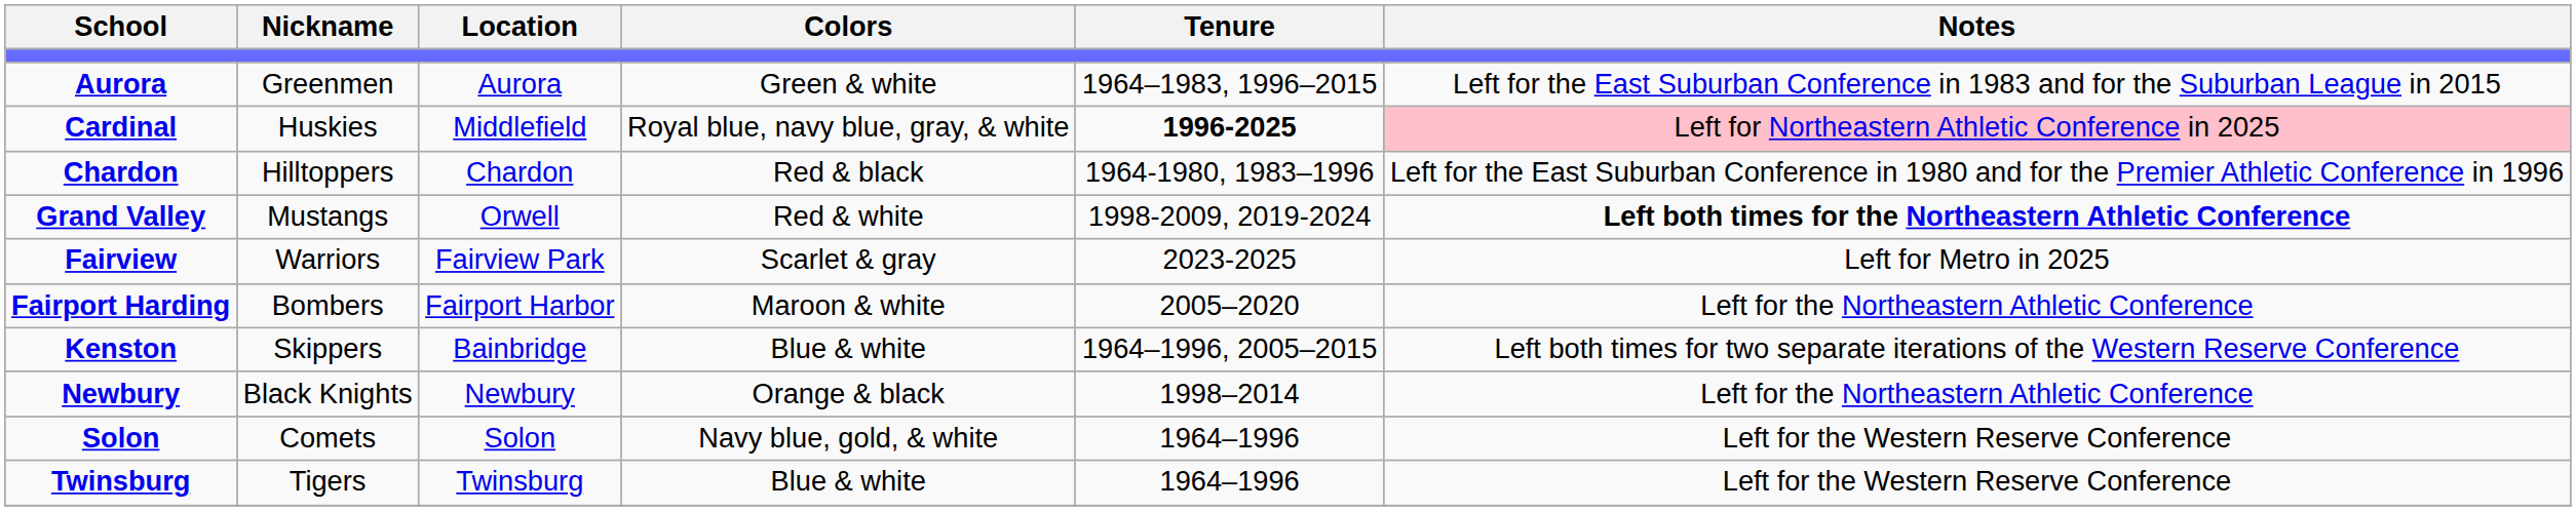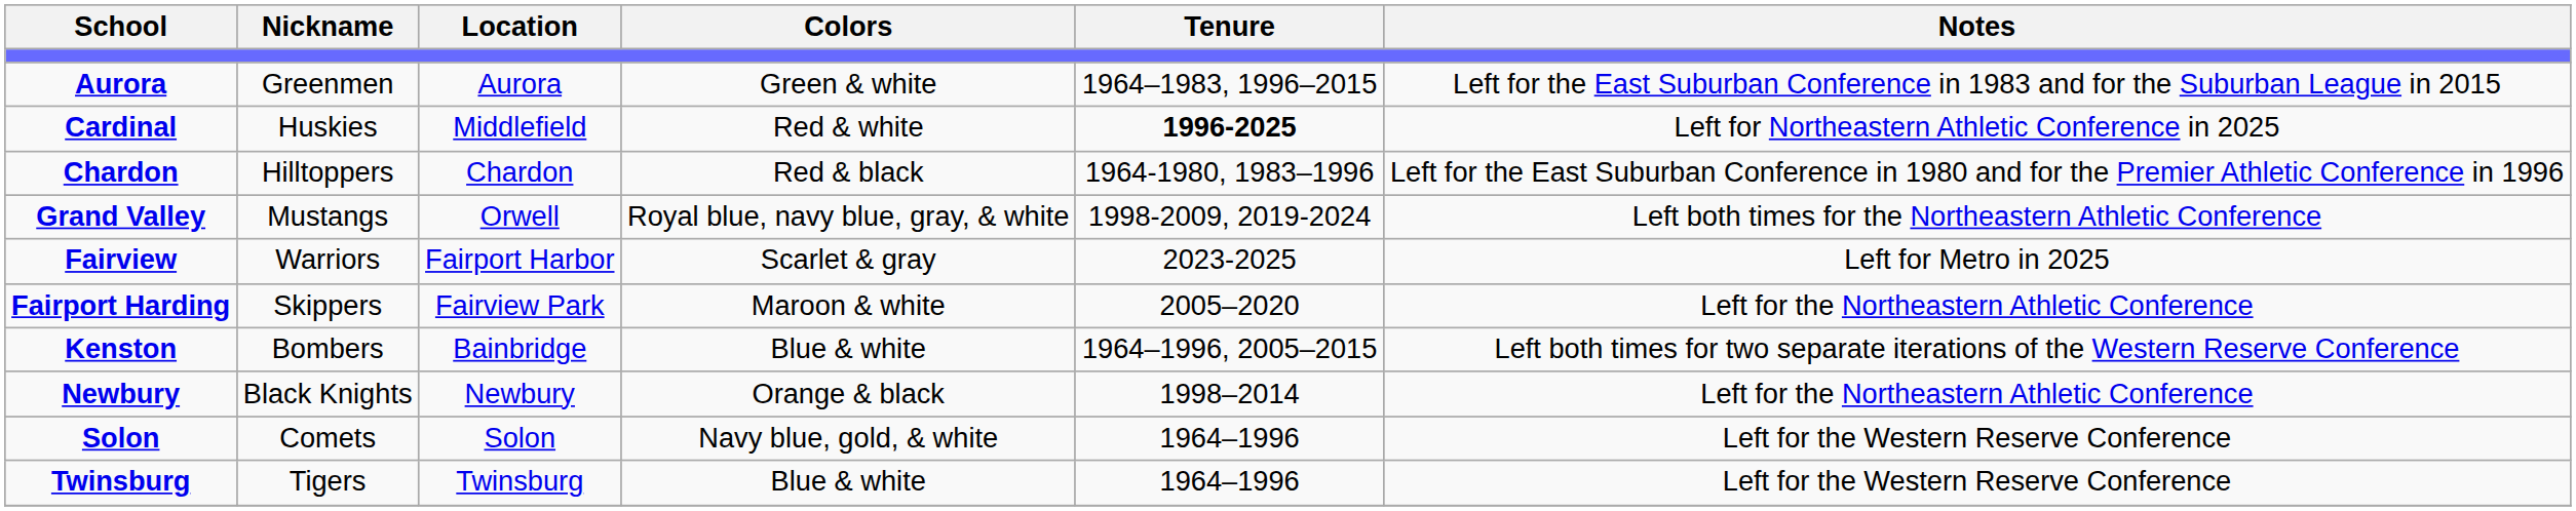Cardinal | Colors: Royal blue, navy blue, gray, & white -> Red & white
Cardinal | Notes: pink background -> no background
Grand Valley | Colors: Red & white -> Royal blue, navy blue, gray, & white
Grand Valley | Notes: bold -> normal
Fairview | Location: Fairview Park -> Fairport Harbor
Fairport Harding | Nickname: Bombers -> Skippers
Fairport Harding | Location: Fairport Harbor -> Fairview Park
Kenston | Nickname: Skippers -> Bombers
